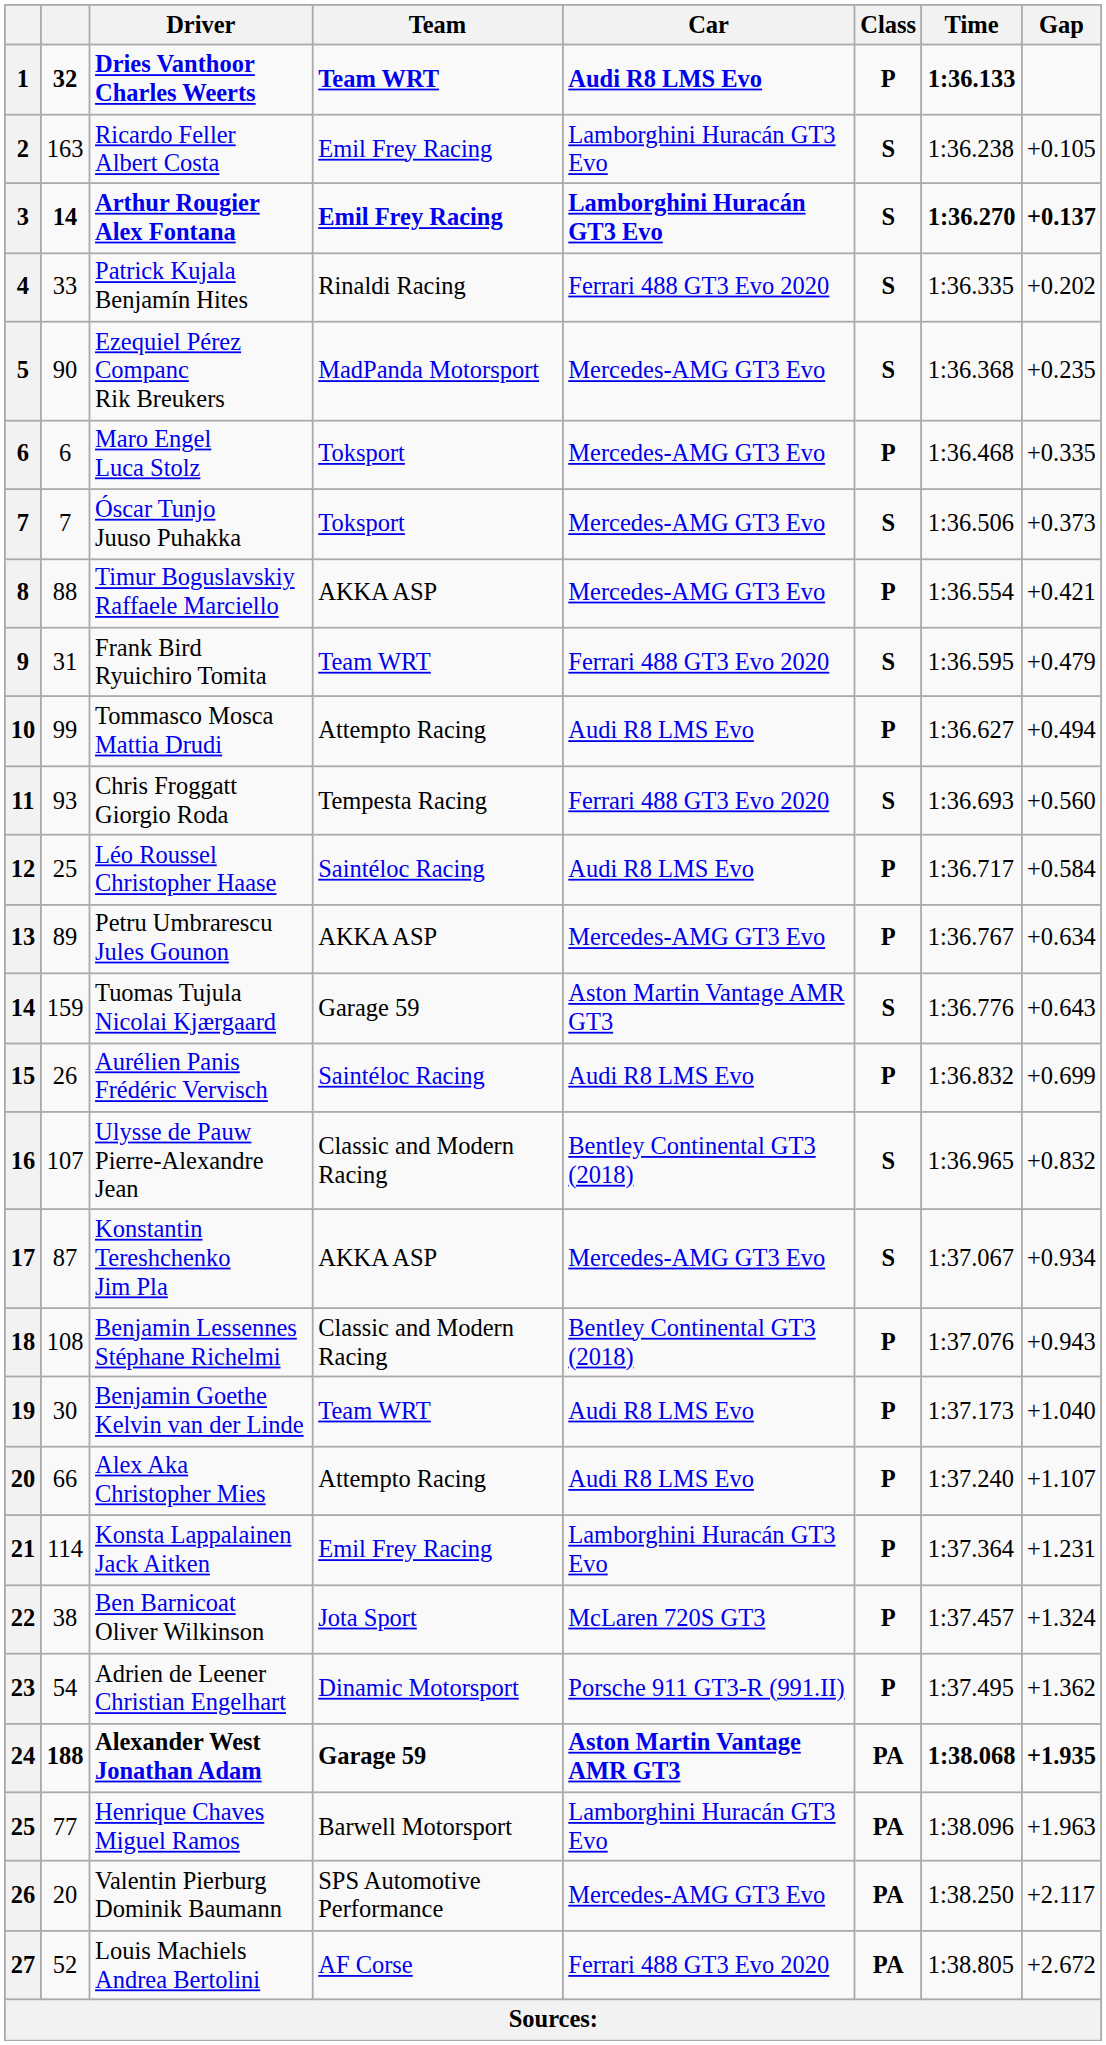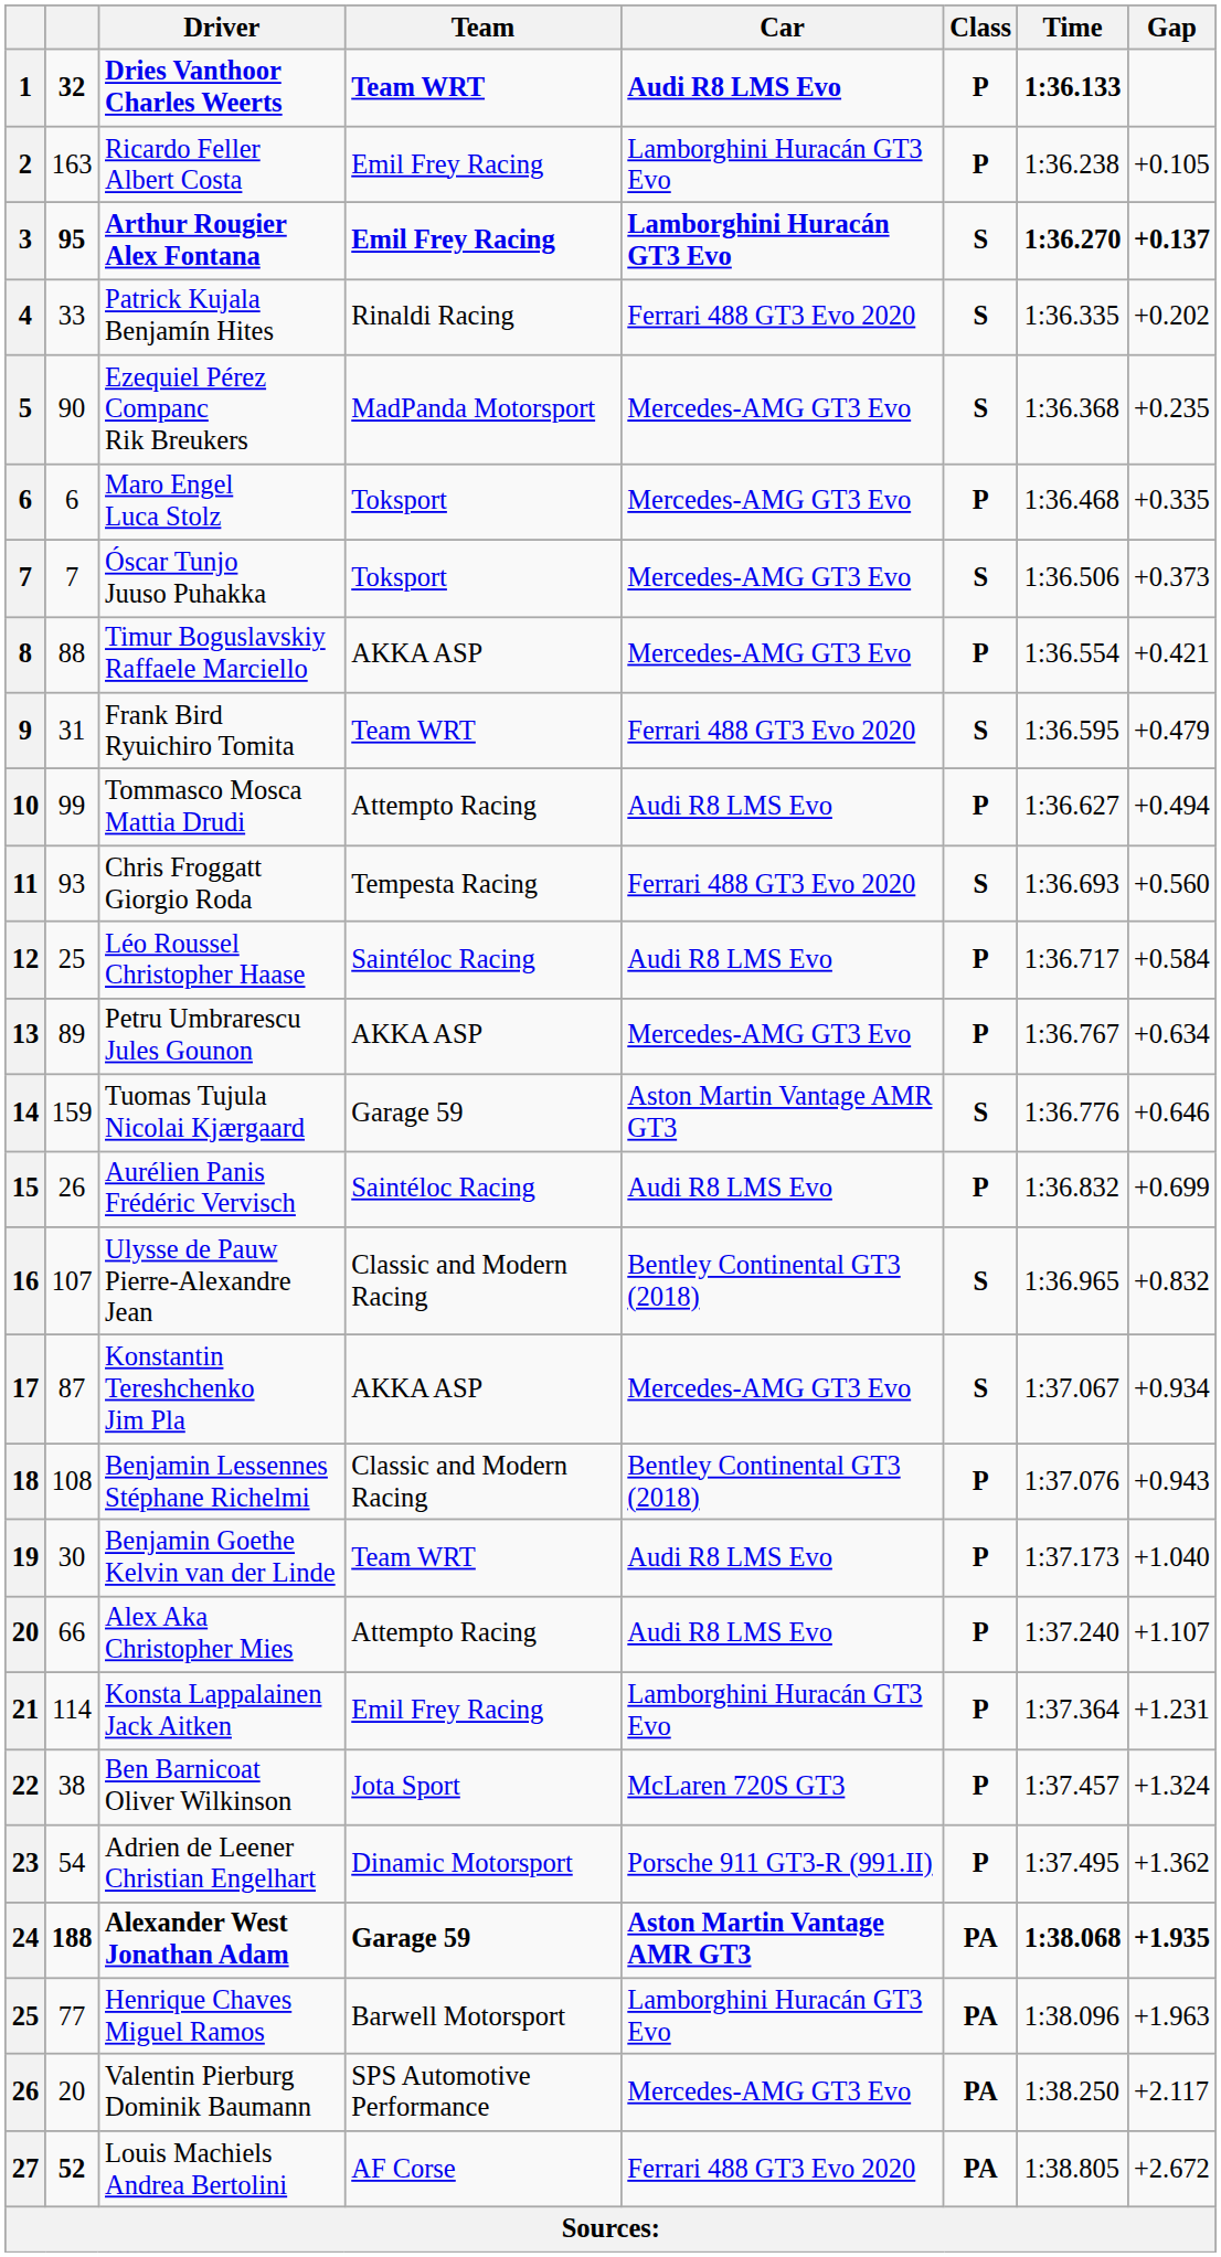Ricardo Feller Albert Costa | Class: S -> P
Arthur Rougier Alex Fontana | column 2: 14 -> 95
Tuomas Tujula Nicolai Kjærgaard | Gap: +0.643 -> +0.646
Louis Machiels Andrea Bertolini | column 2: normal -> bold
